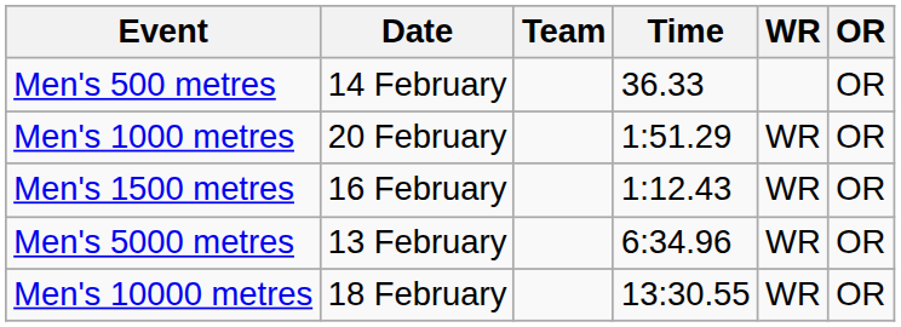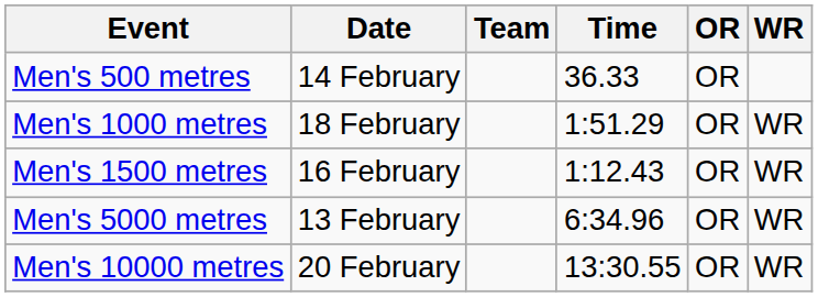columns swapped: OR <-> WR
Men's 1000 metres | Date: 20 February -> 18 February
Men's 10000 metres | Date: 18 February -> 20 February
